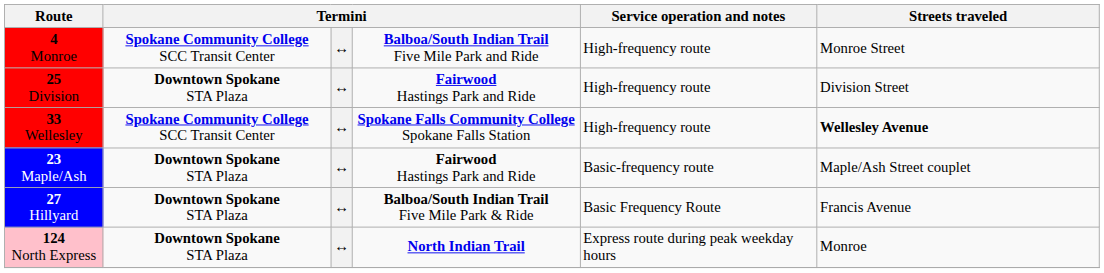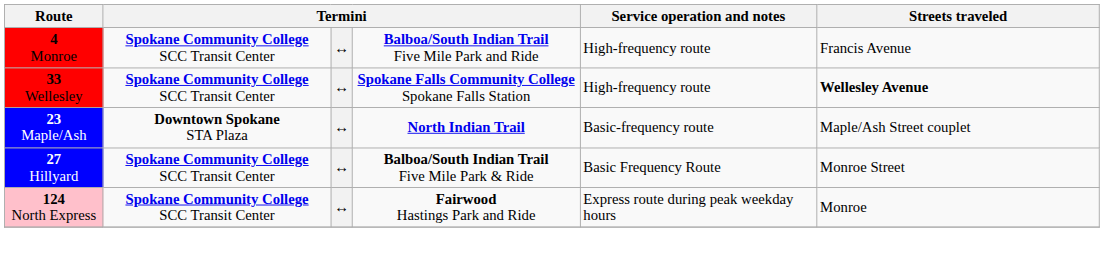4 Monroe | Streets traveled: Monroe Street -> Francis Avenue
- row: 25 Division | Downtown Spokane STA Plaza | ↔ | Fairwood Hastings Park and Ride | High-frequency route | Division Street
23 Maple/Ash | column 4: Fairwood Hastings Park and Ride -> North Indian Trail
27 Hillyard | column 2: Downtown Spokane STA Plaza -> Spokane Community College SCC Transit Center
27 Hillyard | Streets traveled: Francis Avenue -> Monroe Street
124 North Express | column 2: Downtown Spokane STA Plaza -> Spokane Community College SCC Transit Center
124 North Express | column 4: North Indian Trail -> Fairwood Hastings Park and Ride
